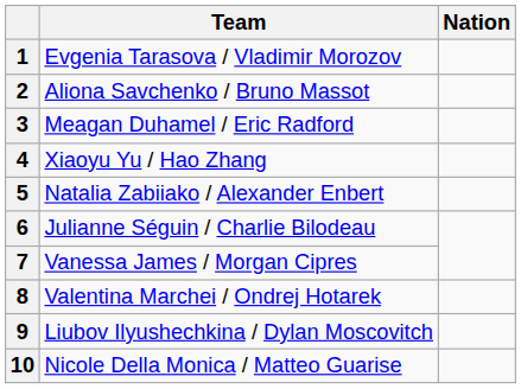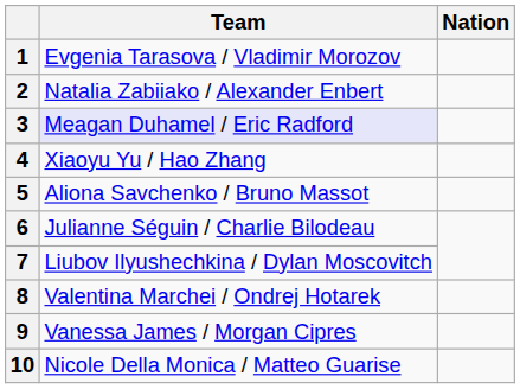2 | Team: Aliona Savchenko / Bruno Massot -> Natalia Zabiiako / Alexander Enbert
3 | Team: no background -> lavender background
5 | Team: Natalia Zabiiako / Alexander Enbert -> Aliona Savchenko / Bruno Massot
7 | Team: Vanessa James / Morgan Cipres -> Liubov Ilyushechkina / Dylan Moscovitch
9 | Team: Liubov Ilyushechkina / Dylan Moscovitch -> Vanessa James / Morgan Cipres
